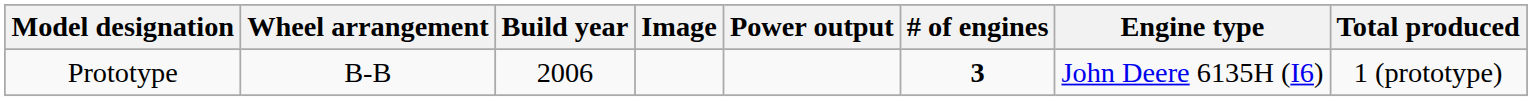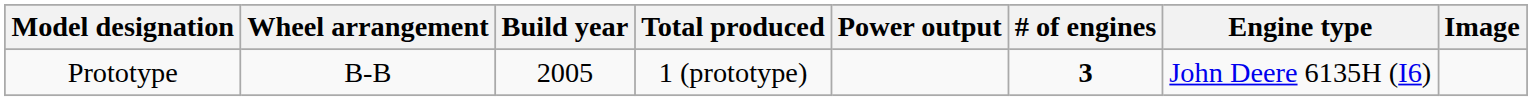columns swapped: Total produced <-> Image
Prototype | Build year: 2006 -> 2005
